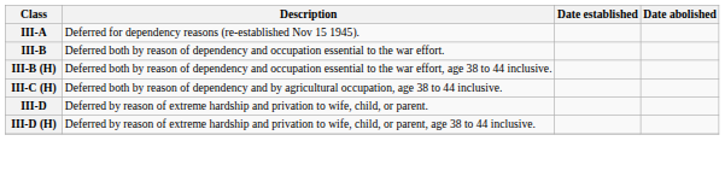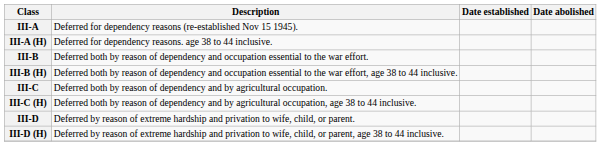+ row: III-A (H) | Deferred for dependency reasons. age 38 to 44 inclusive.
+ row: III-C | Deferred both by reason of dependency and by agricultural occupation.
